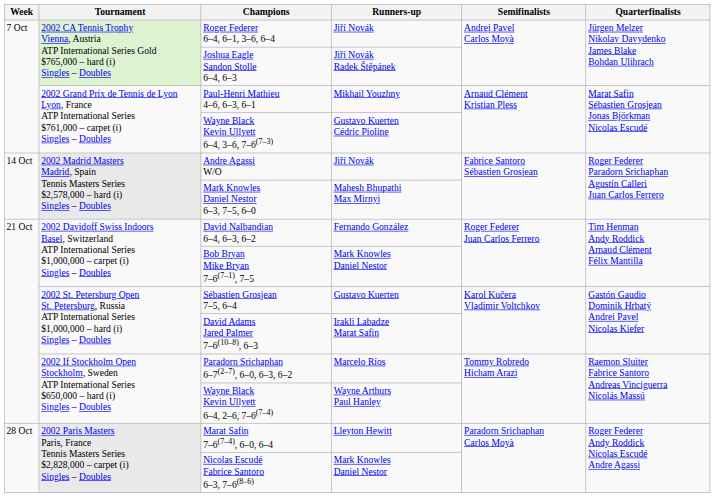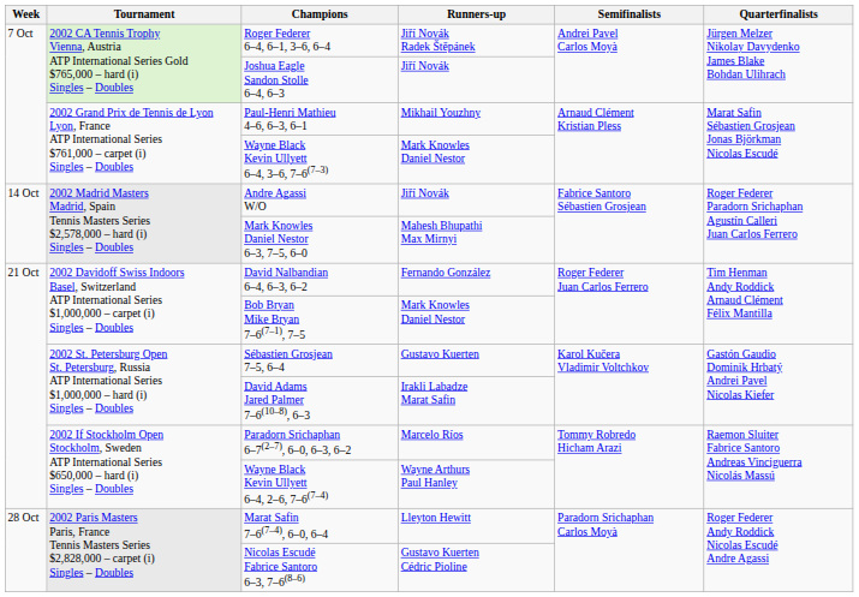Roger Federer 6–4, 6–1, 3–6, 6–4 | Runners-up: Jiří Novák -> Jiří Novák Radek Štěpánek
Joshua Eagle Sandon Stolle 6–4, 6–3 | Runners-up: Jiří Novák Radek Štěpánek -> Jiří Novák
Wayne Black Kevin Ullyett 6–4, 3–6, 7–6(7–3) | Runners-up: Gustavo Kuerten Cédric Pioline -> Mark Knowles Daniel Nestor
Nicolas Escudé Fabrice Santoro 6–3, 7–6(8–6) | Runners-up: Mark Knowles Daniel Nestor -> Gustavo Kuerten Cédric Pioline
